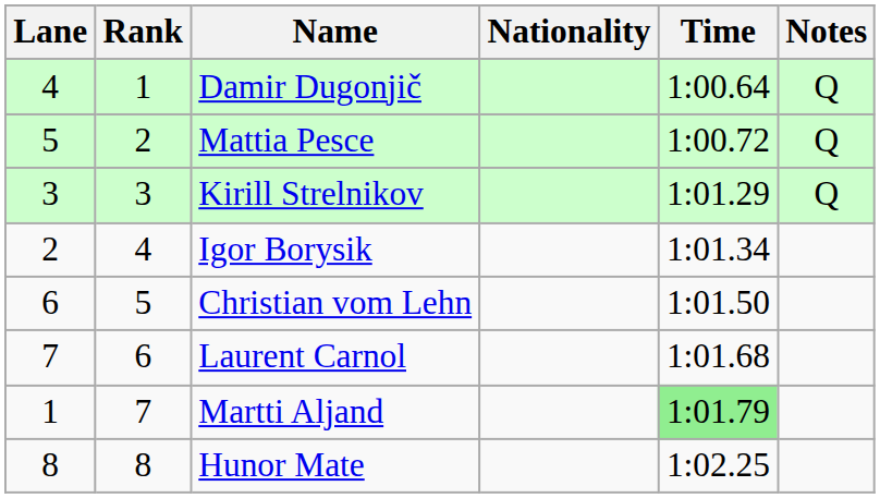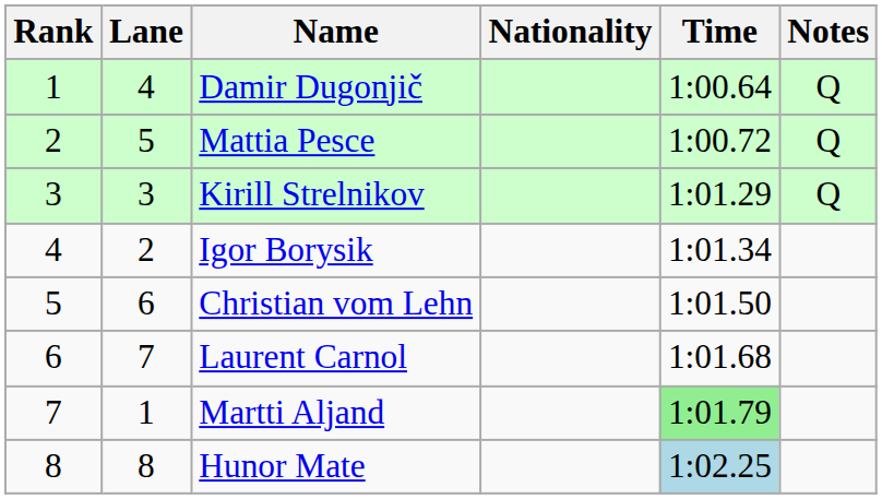columns swapped: Rank <-> Lane
Hunor Mate | Time: no background -> lightblue background
